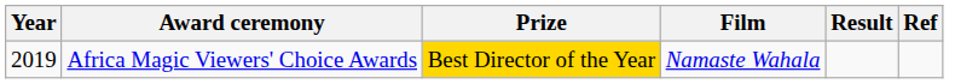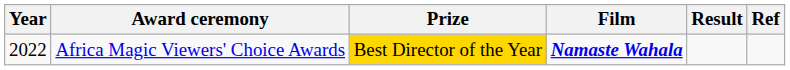Africa Magic Viewers' Choice Awards | Year: 2019 -> 2022
Africa Magic Viewers' Choice Awards | Film: normal -> bold
